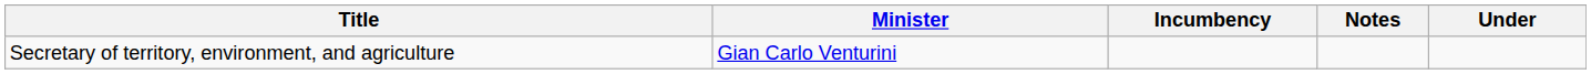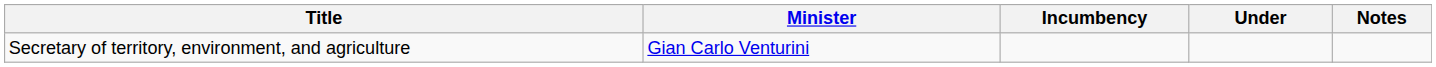columns swapped: Under <-> Notes
